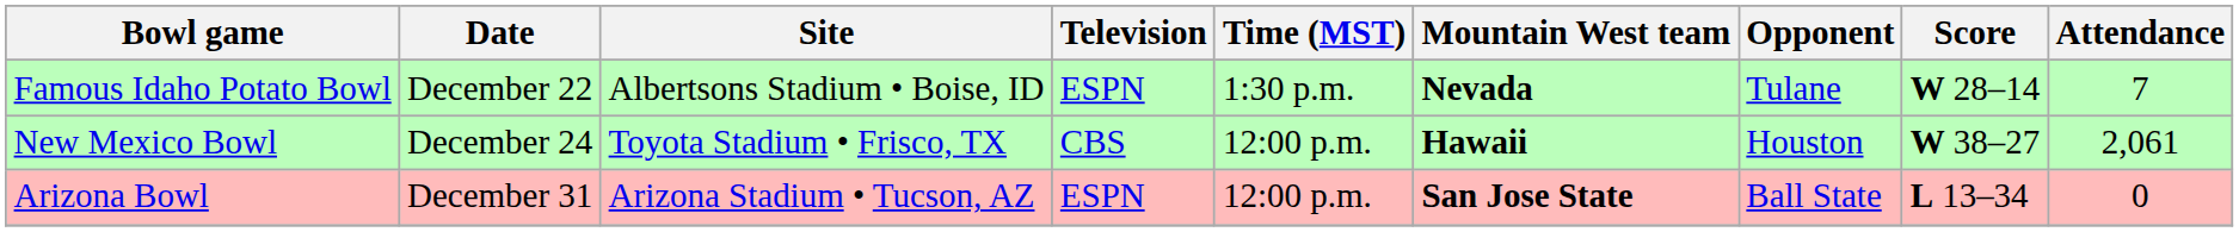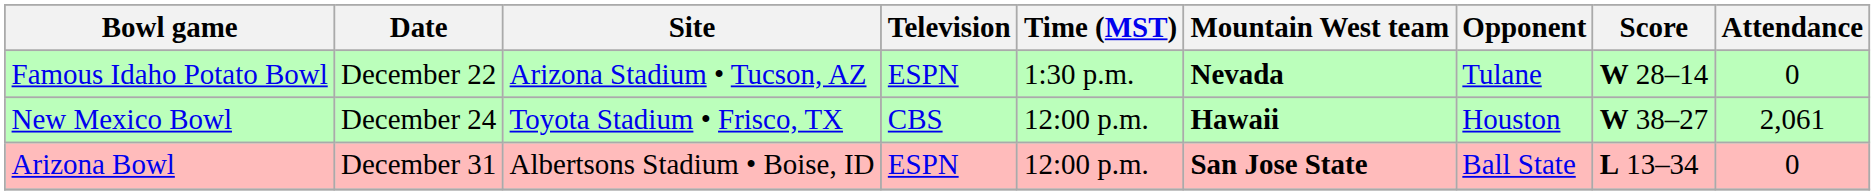Famous Idaho Potato Bowl | Site: Albertsons Stadium • Boise, ID -> Arizona Stadium • Tucson, AZ
Famous Idaho Potato Bowl | Attendance: 7 -> 0
Arizona Bowl | Site: Arizona Stadium • Tucson, AZ -> Albertsons Stadium • Boise, ID
